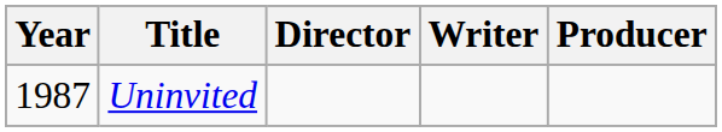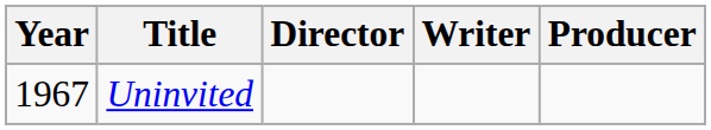Uninvited | Year: 1987 -> 1967
